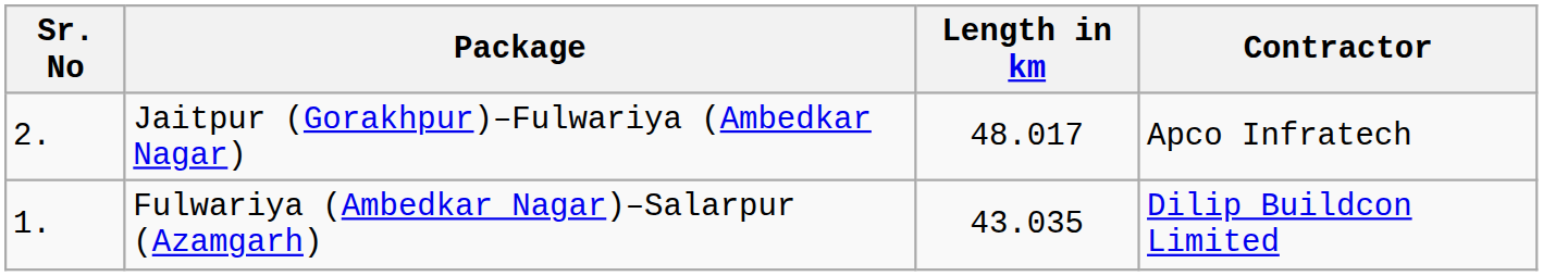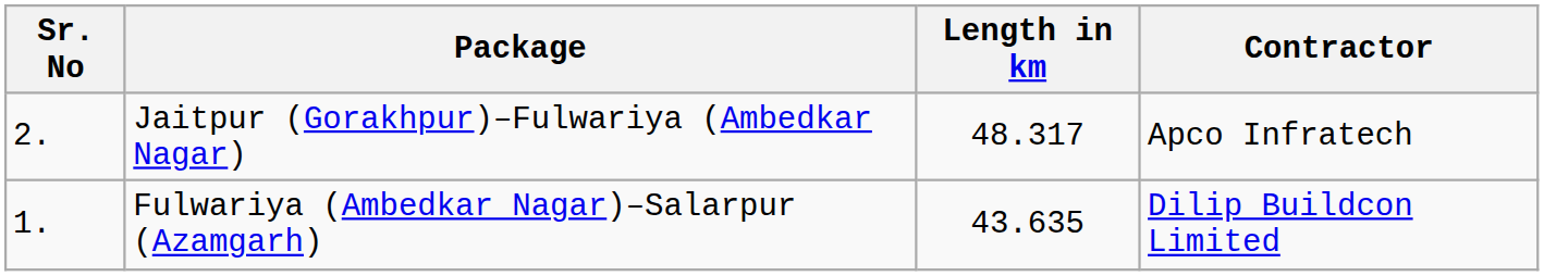Jaitpur (Gorakhpur)–Fulwariya (Ambedkar Nagar) | Length in km: 48.017 -> 48.317
Fulwariya (Ambedkar Nagar)–Salarpur (Azamgarh) | Length in km: 43.035 -> 43.635
